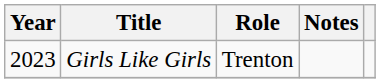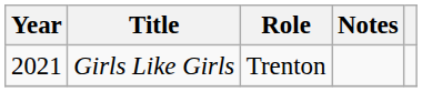Girls Like Girls | Year: 2023 -> 2021
